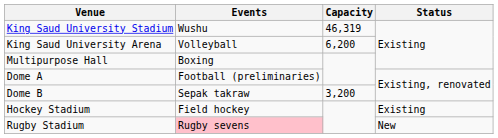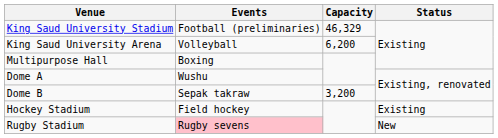King Saud University Stadium | Events: Wushu -> Football (preliminaries)
King Saud University Stadium | Capacity: 46,319 -> 46,329
Dome A | Events: Football (preliminaries) -> Wushu
